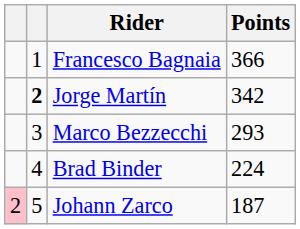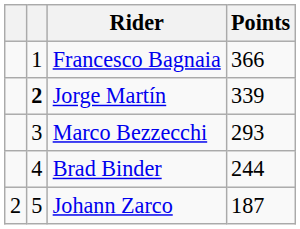Jorge Martín | Points: 342 -> 339
Brad Binder | Points: 224 -> 244
Johann Zarco | column 1: pink background -> no background
